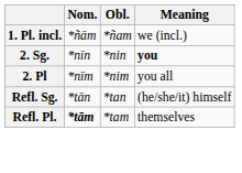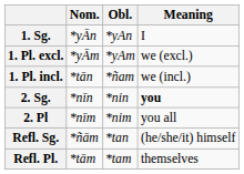+ row: 1. Sg. | *yĀn | *yAn | I
+ row: 1. Pl. excl. | *yĀm | *yAm | we (excl.)
1. Pl. incl. | Nom.: *ñām -> *tān
Refl. Sg. | Nom.: *tān -> *ñām
Refl. Pl. | Nom.: bold -> normal
